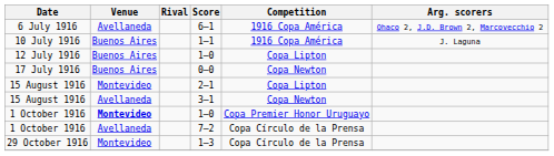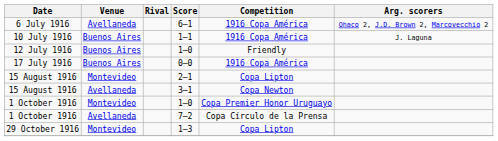12 July 1916 / 1–0 | Competition: Copa Lipton -> Friendly
0–0 | Competition: Copa Newton -> 1916 Copa América
1 October 1916 / 1–0 | Venue: bold -> normal
1–3 | Competition: Copa Círculo de la Prensa -> Copa Lipton
